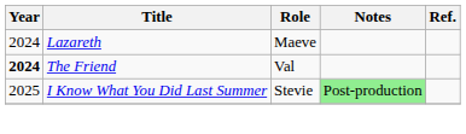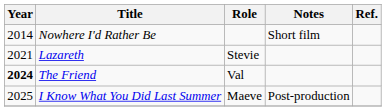+ row: 2014 | Nowhere I'd Rather Be | Short film
Lazareth | Year: 2024 -> 2021
Lazareth | Role: Maeve -> Stevie
I Know What You Did Last Summer | Role: Stevie -> Maeve
I Know What You Did Last Summer | Notes: lightgreen background -> no background
